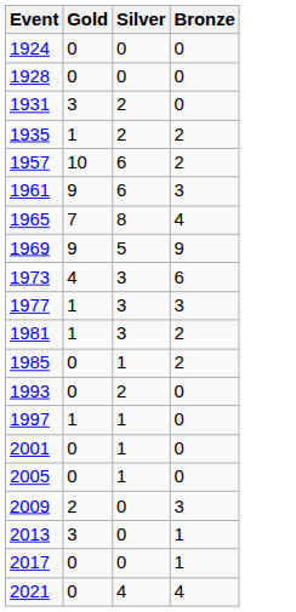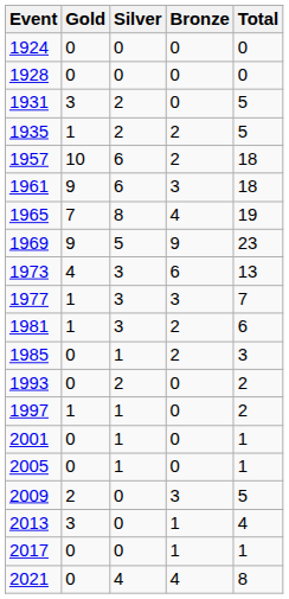+ column: Total | 0 | 0 | 5 | 5 | 18 | 18 | 19 | 23 | 13 | 7 | 6 | 3 | 2 | 2 | 1 | 1 | 5 | 4 | 1 | 8
